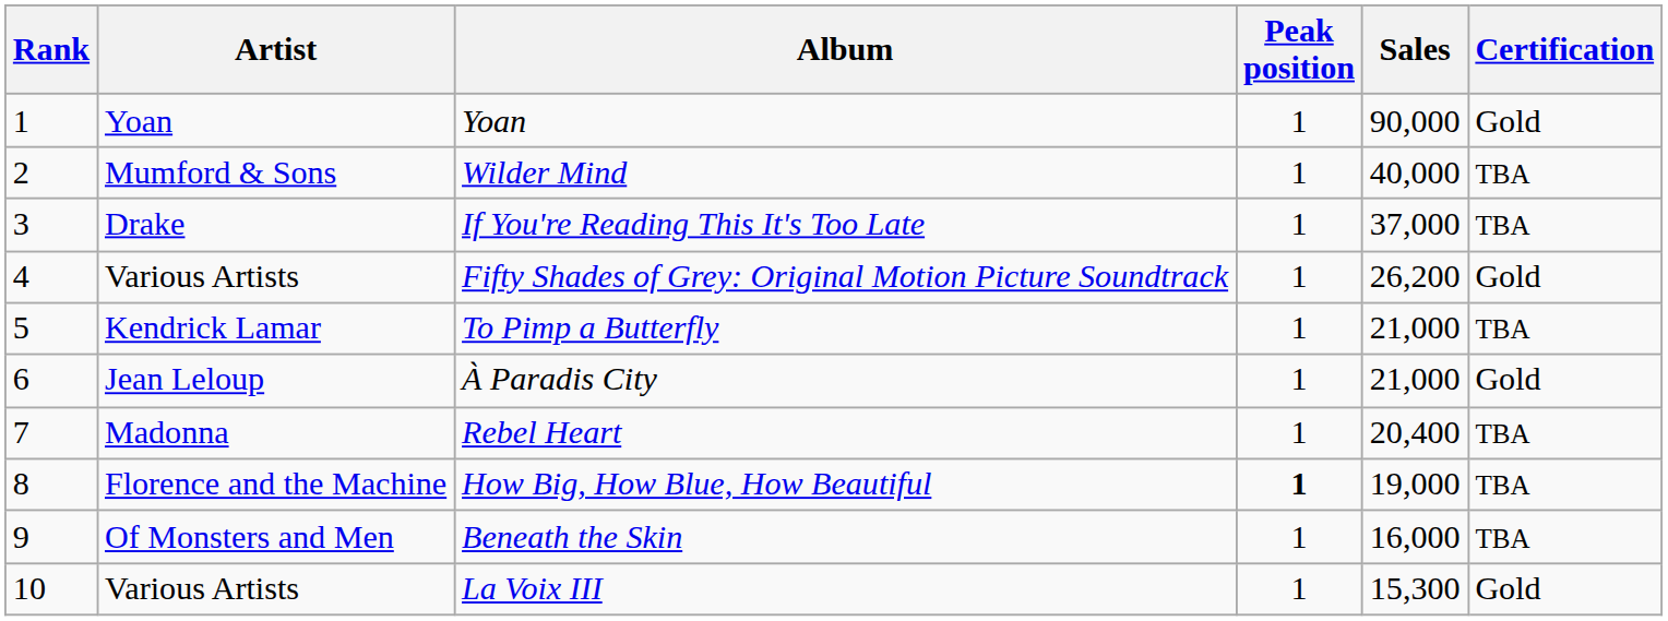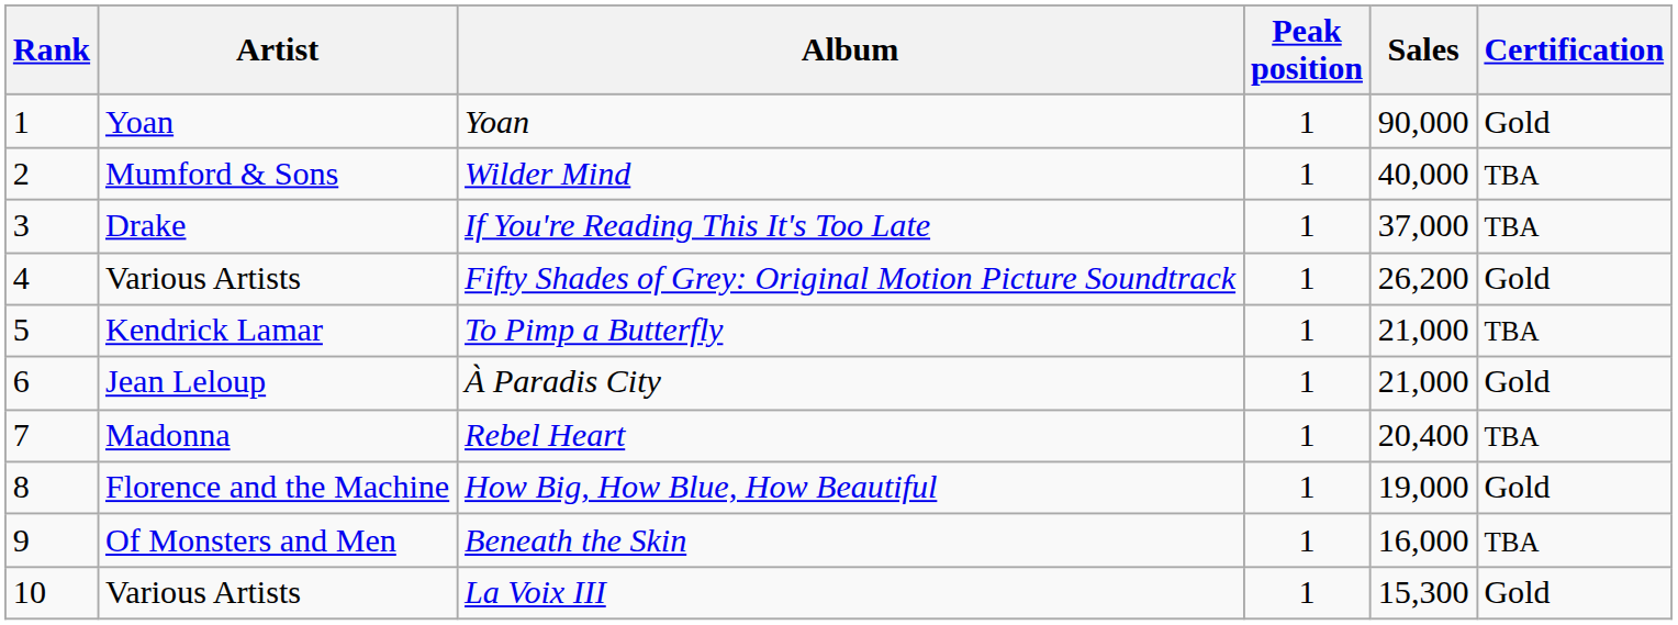How Big, How Blue, How Beautiful | Peak position: bold -> normal
How Big, How Blue, How Beautiful | Certification: TBA -> Gold
